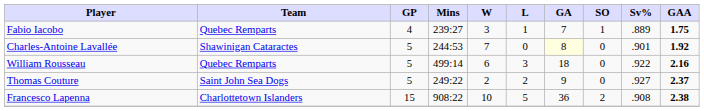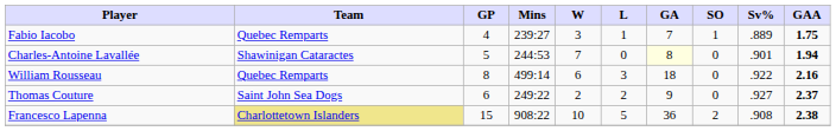Charles-Antoine Lavallée | GAA: 1.92 -> 1.94
William Rousseau | GP: 5 -> 8
Thomas Couture | GP: 5 -> 6
Francesco Lapenna | Team: no background -> khaki background
